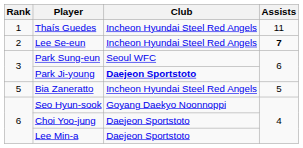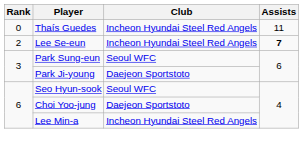Thaís Guedes | Rank: 1 -> 0
Park Ji-young | Club: bold -> normal
- row: 5 | Bia Zaneratto | Incheon Hyundai Steel Red Angels | 5
Seo Hyun-sook | Club: Goyang Daekyo Noonnoppi -> Seoul WFC
Lee Min-a | Club: Daejeon Sportstoto -> Incheon Hyundai Steel Red Angels
